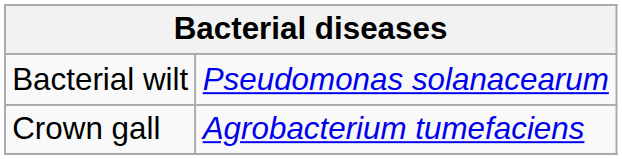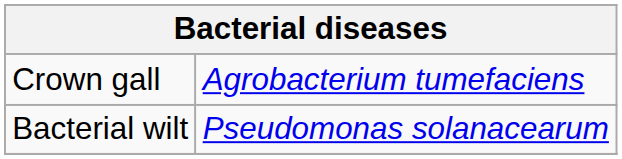rows swapped: Bacterial wilt <-> Crown gall
